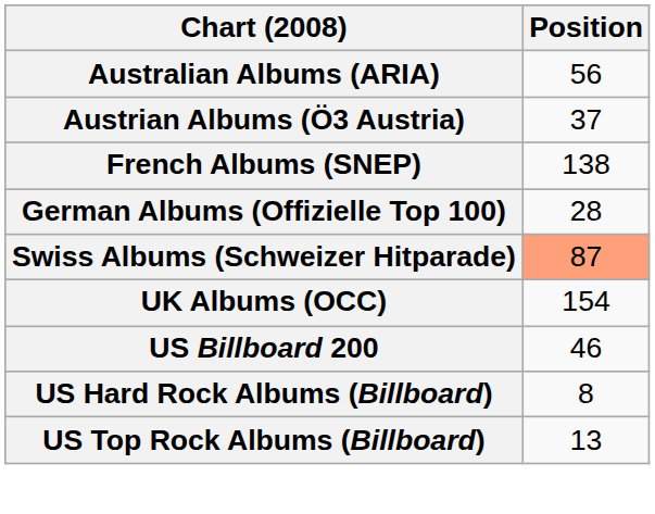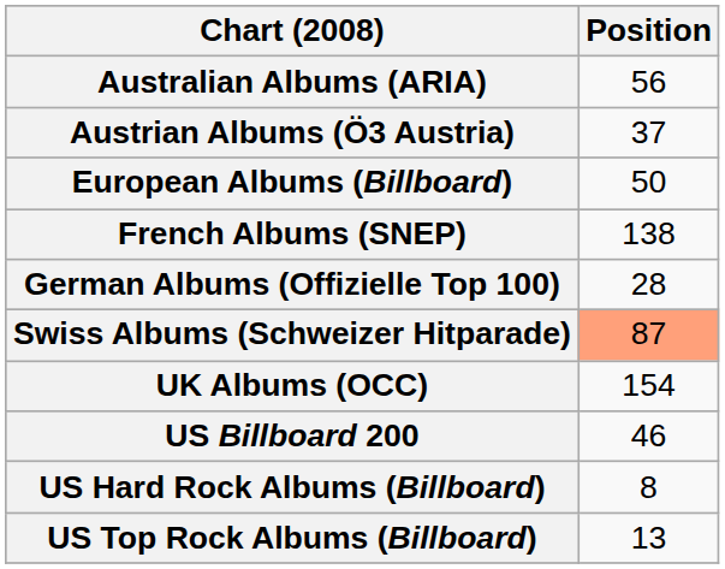+ row: European Albums (Billboard) | 50
